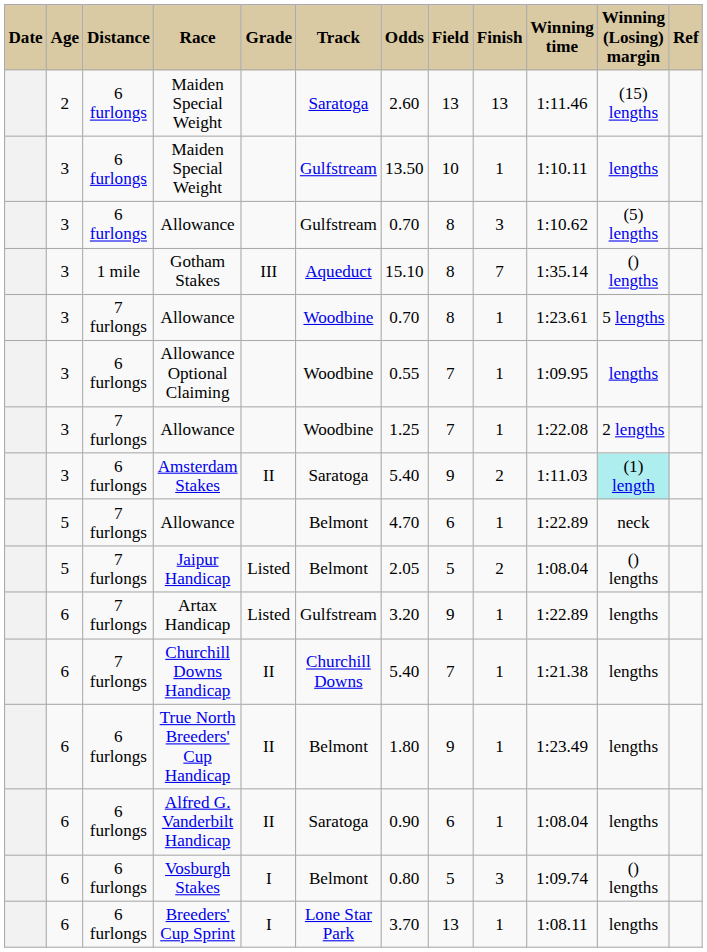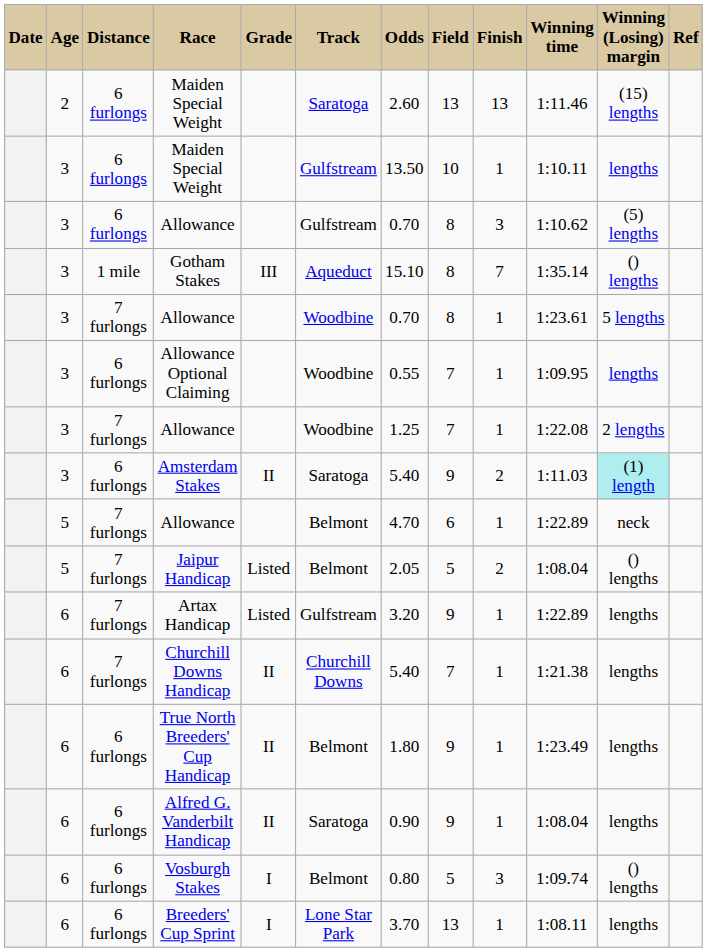Alfred G. Vanderbilt Handicap | Field: 6 -> 9
